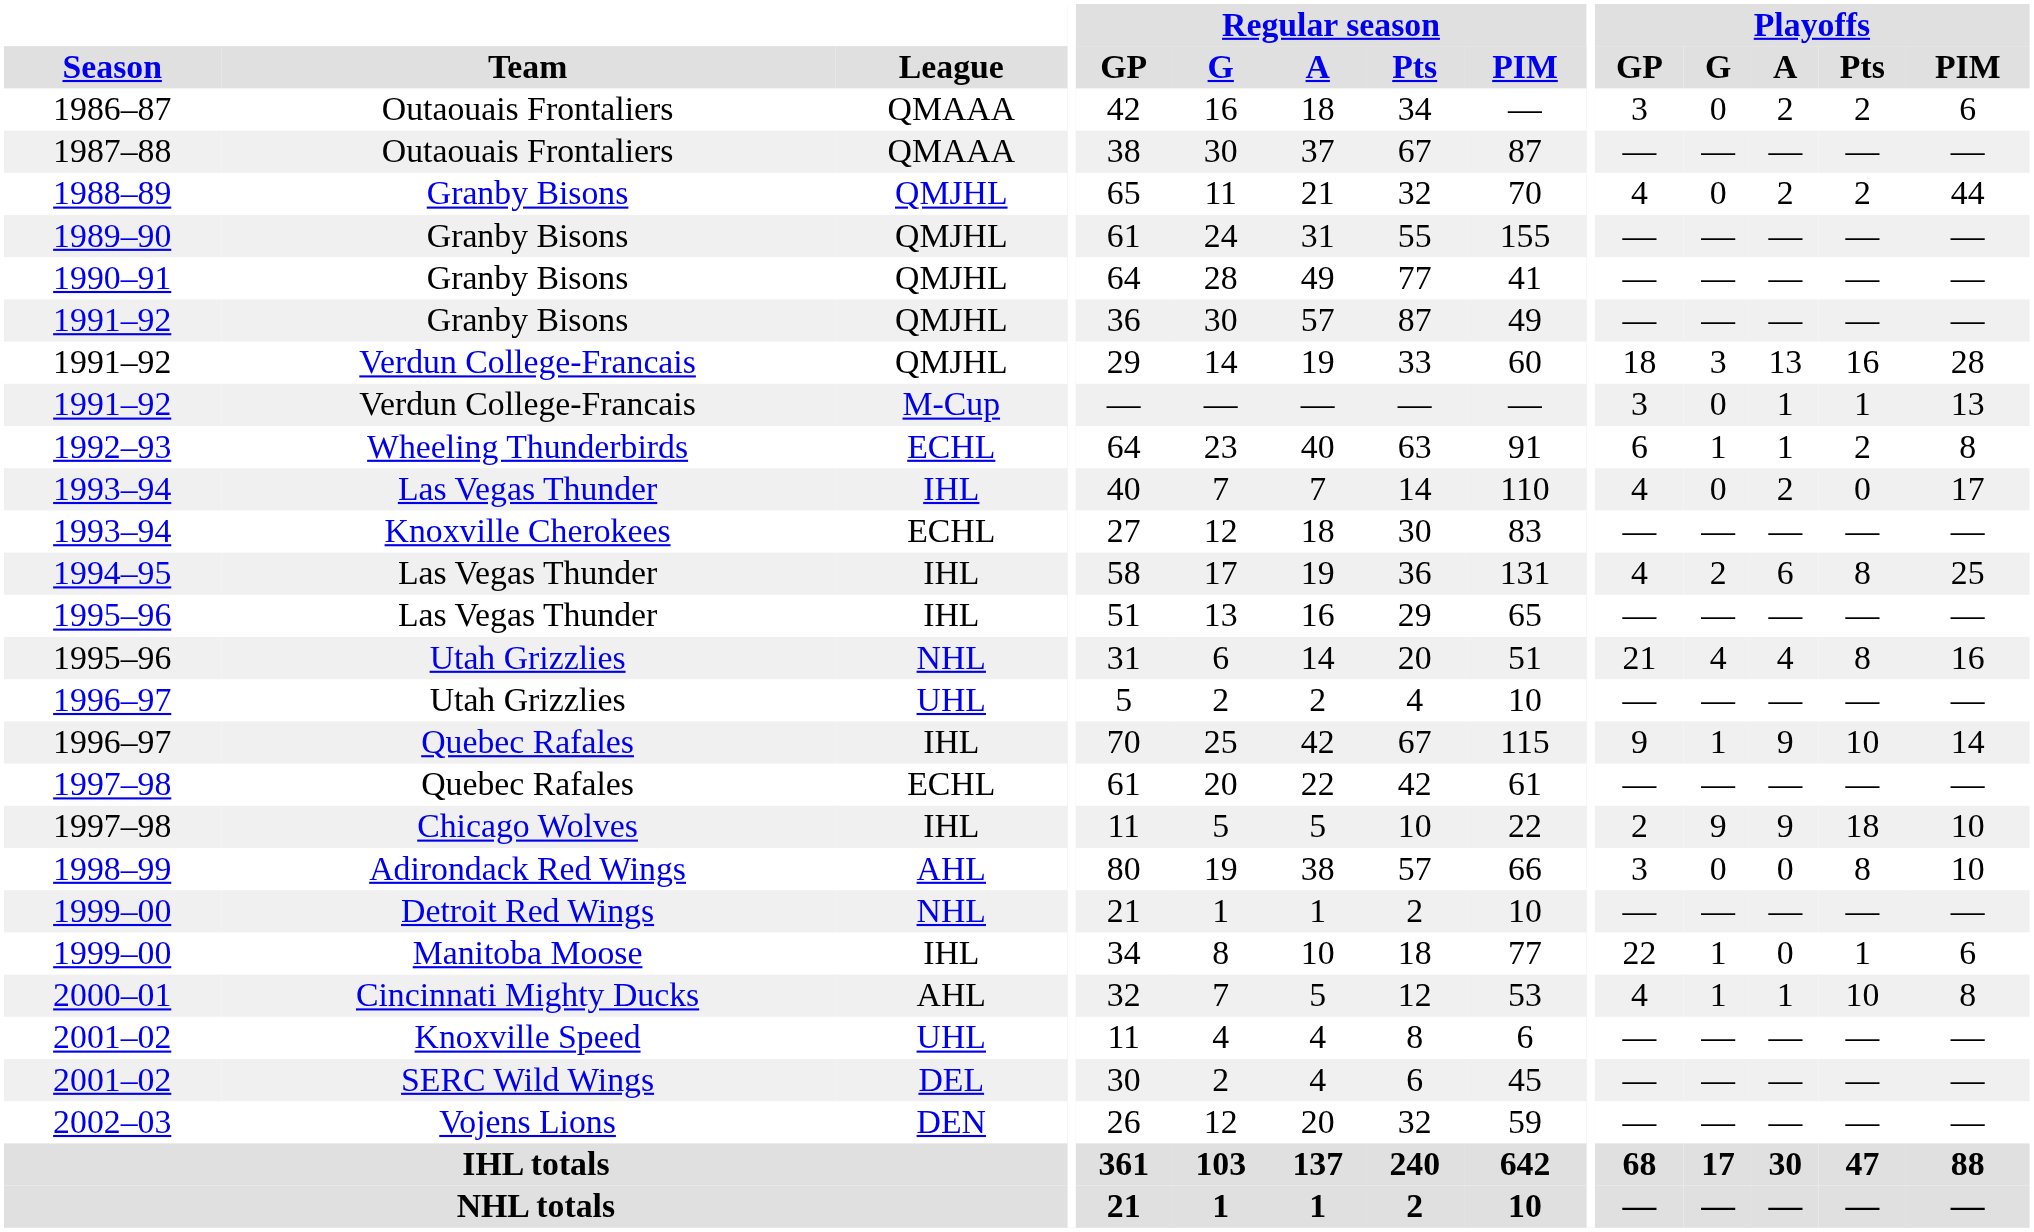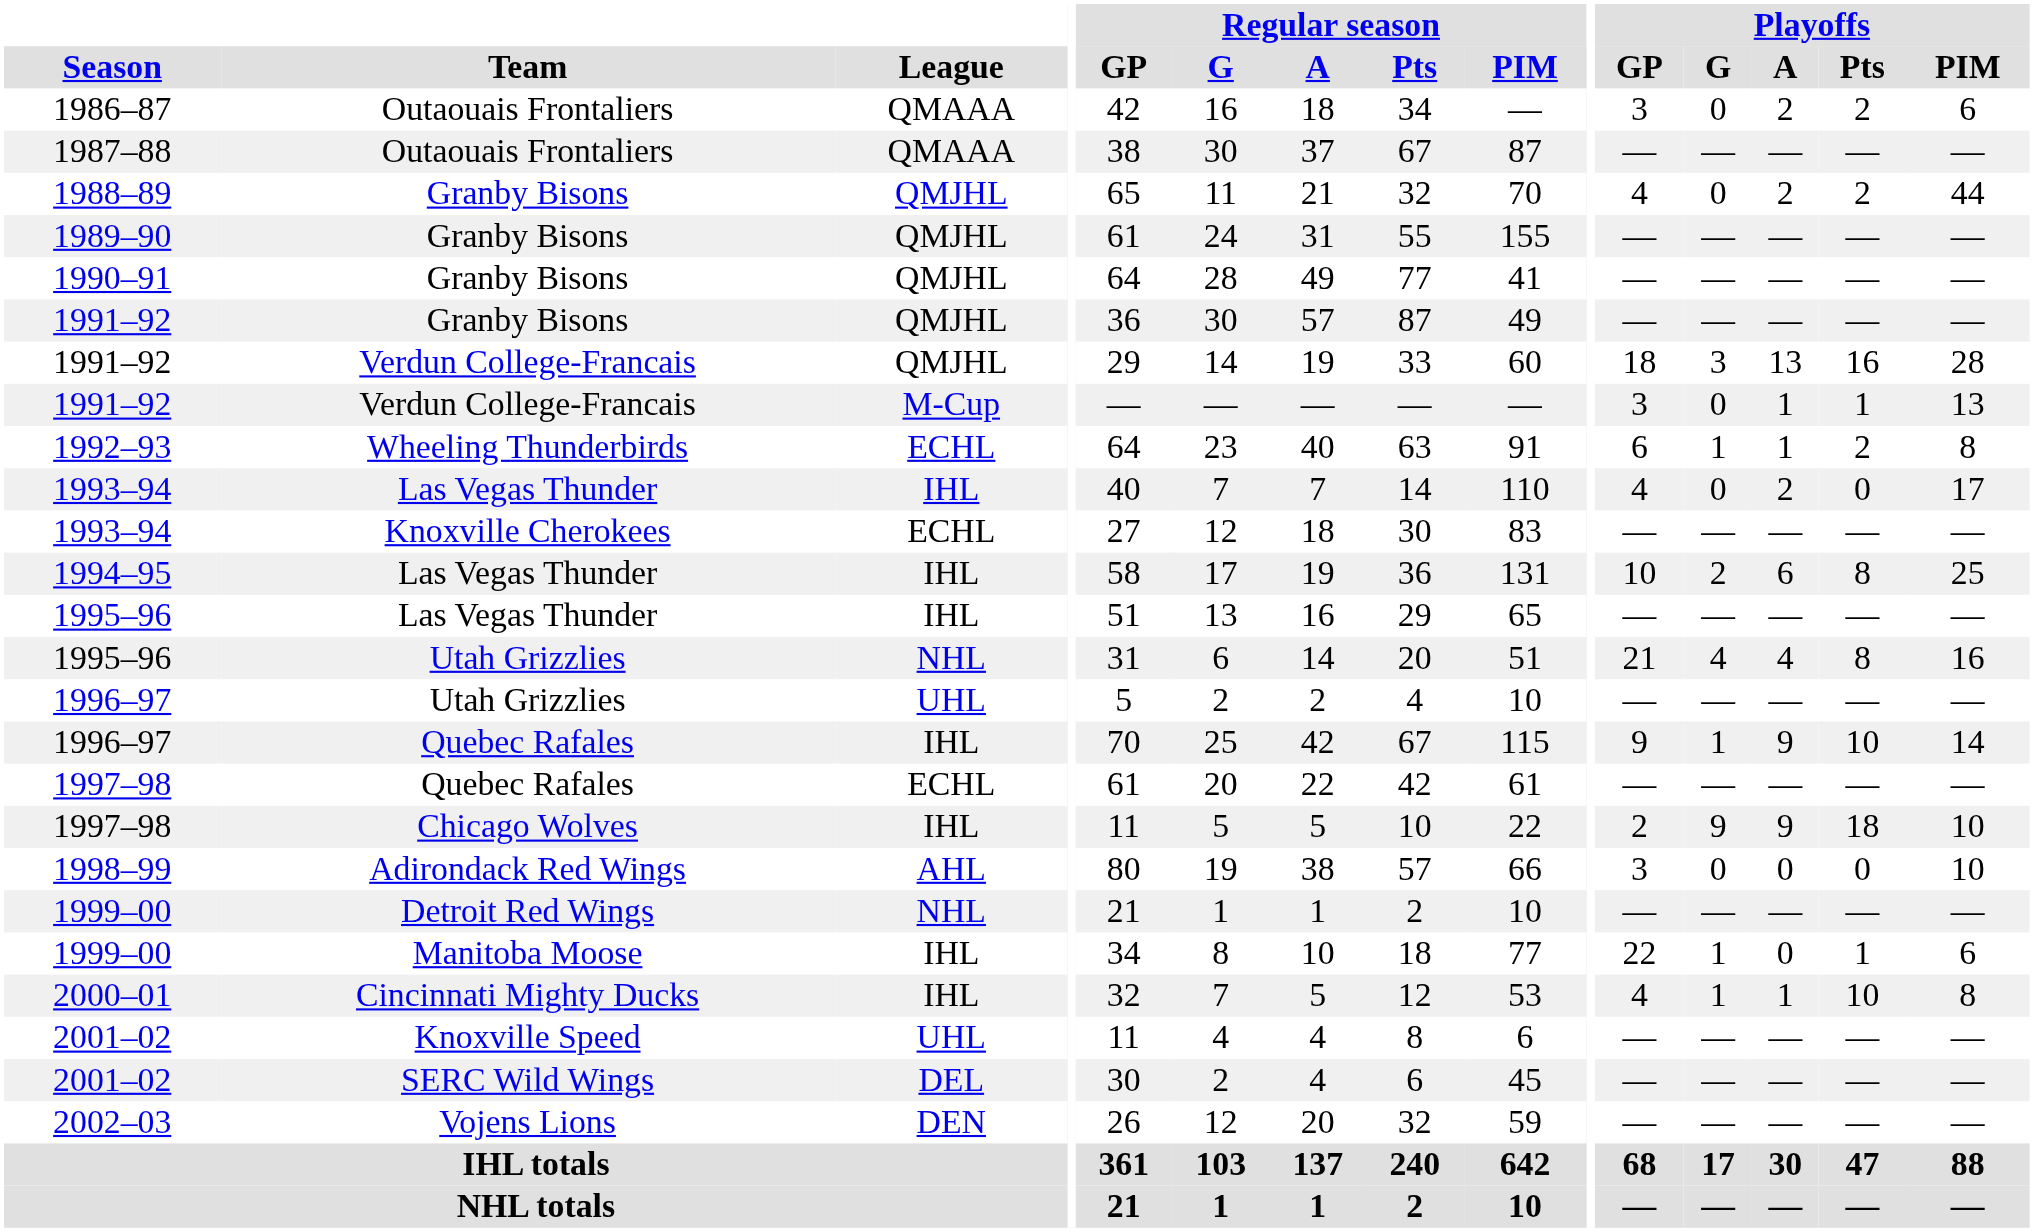1994–95 | Playoffs / GP: 4 -> 10
1998–99 | Playoffs / Pts: 8 -> 0
2000–01 | League: AHL -> IHL
